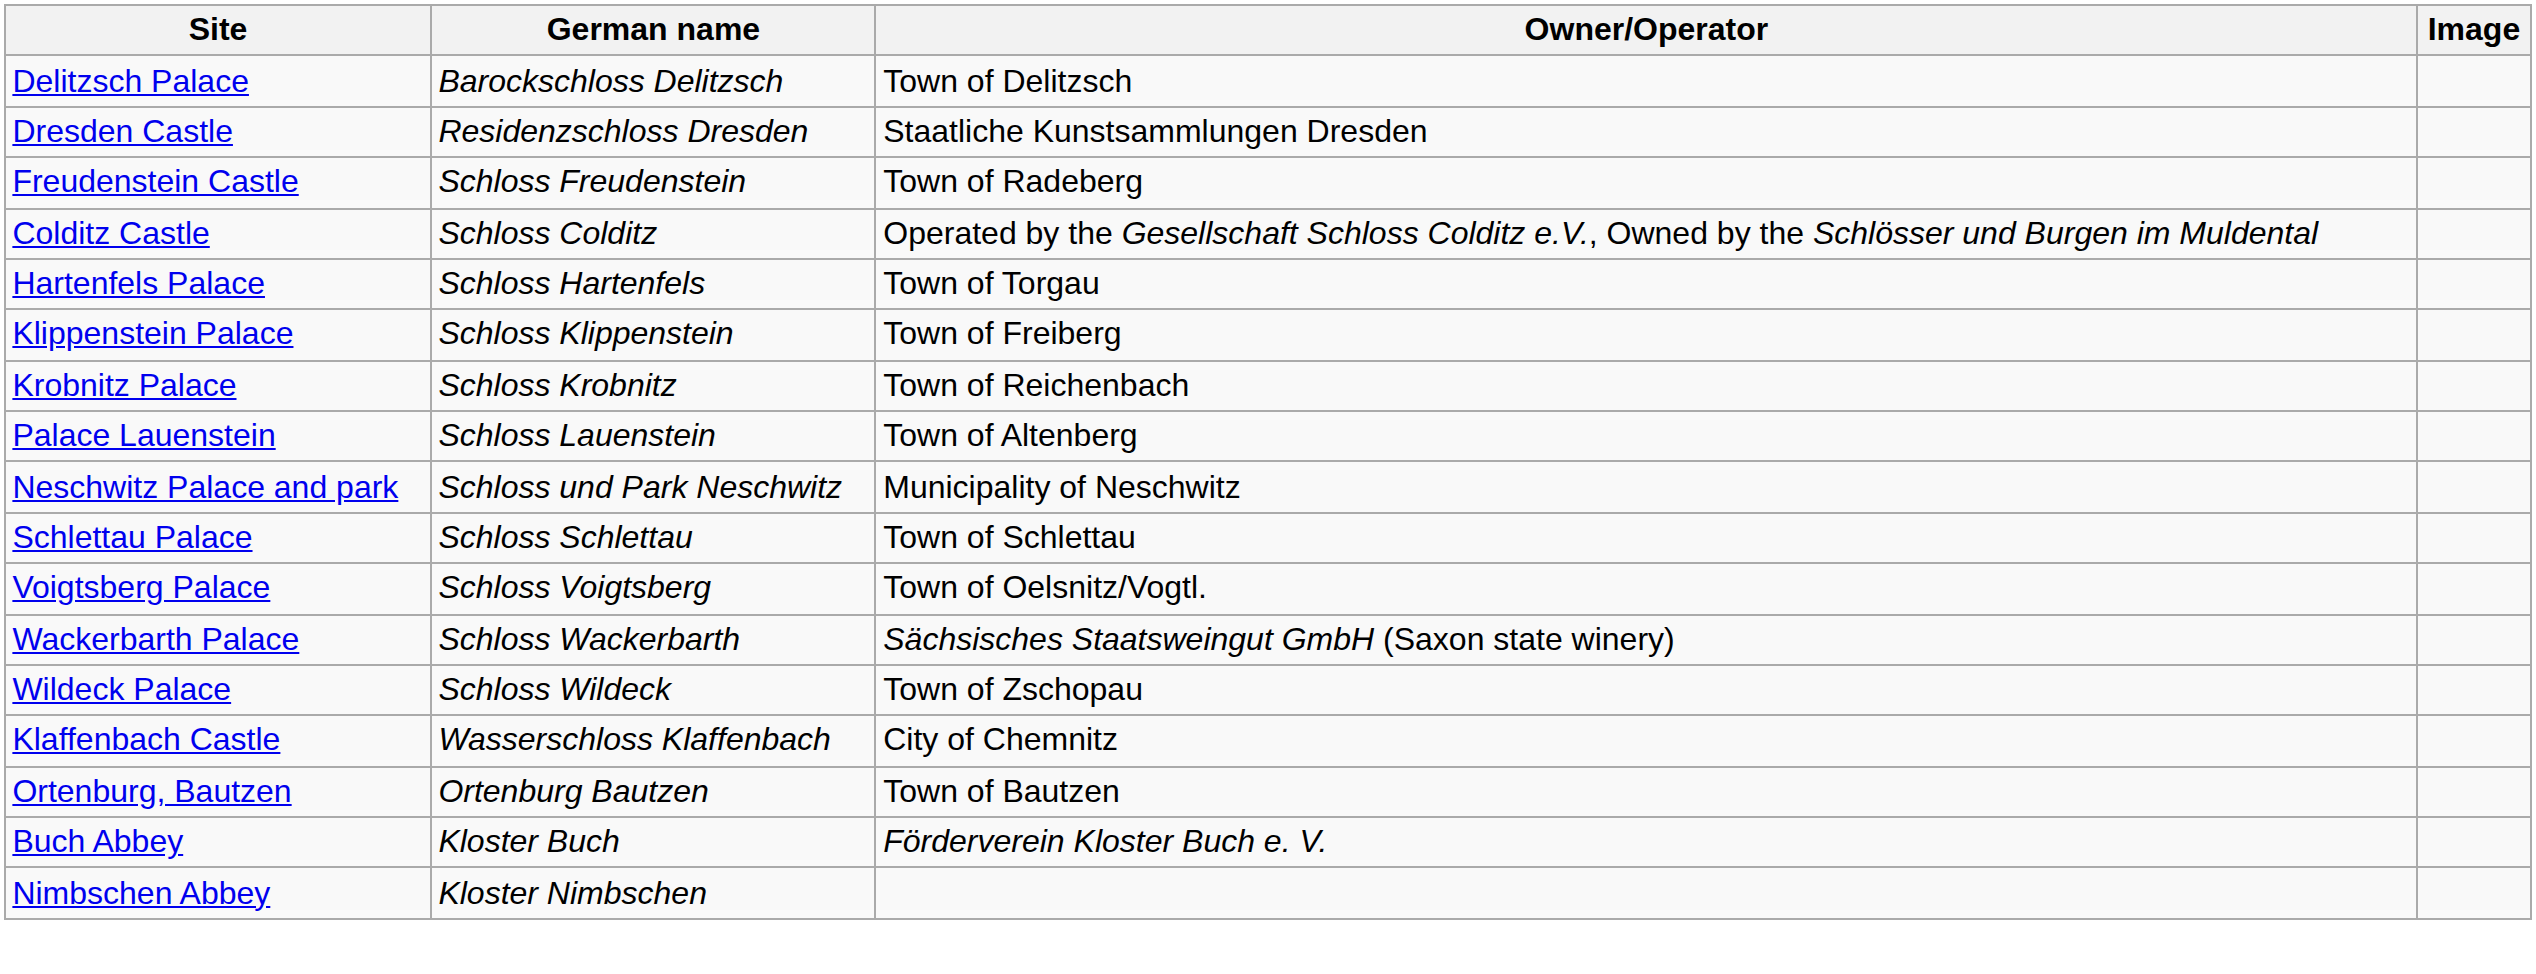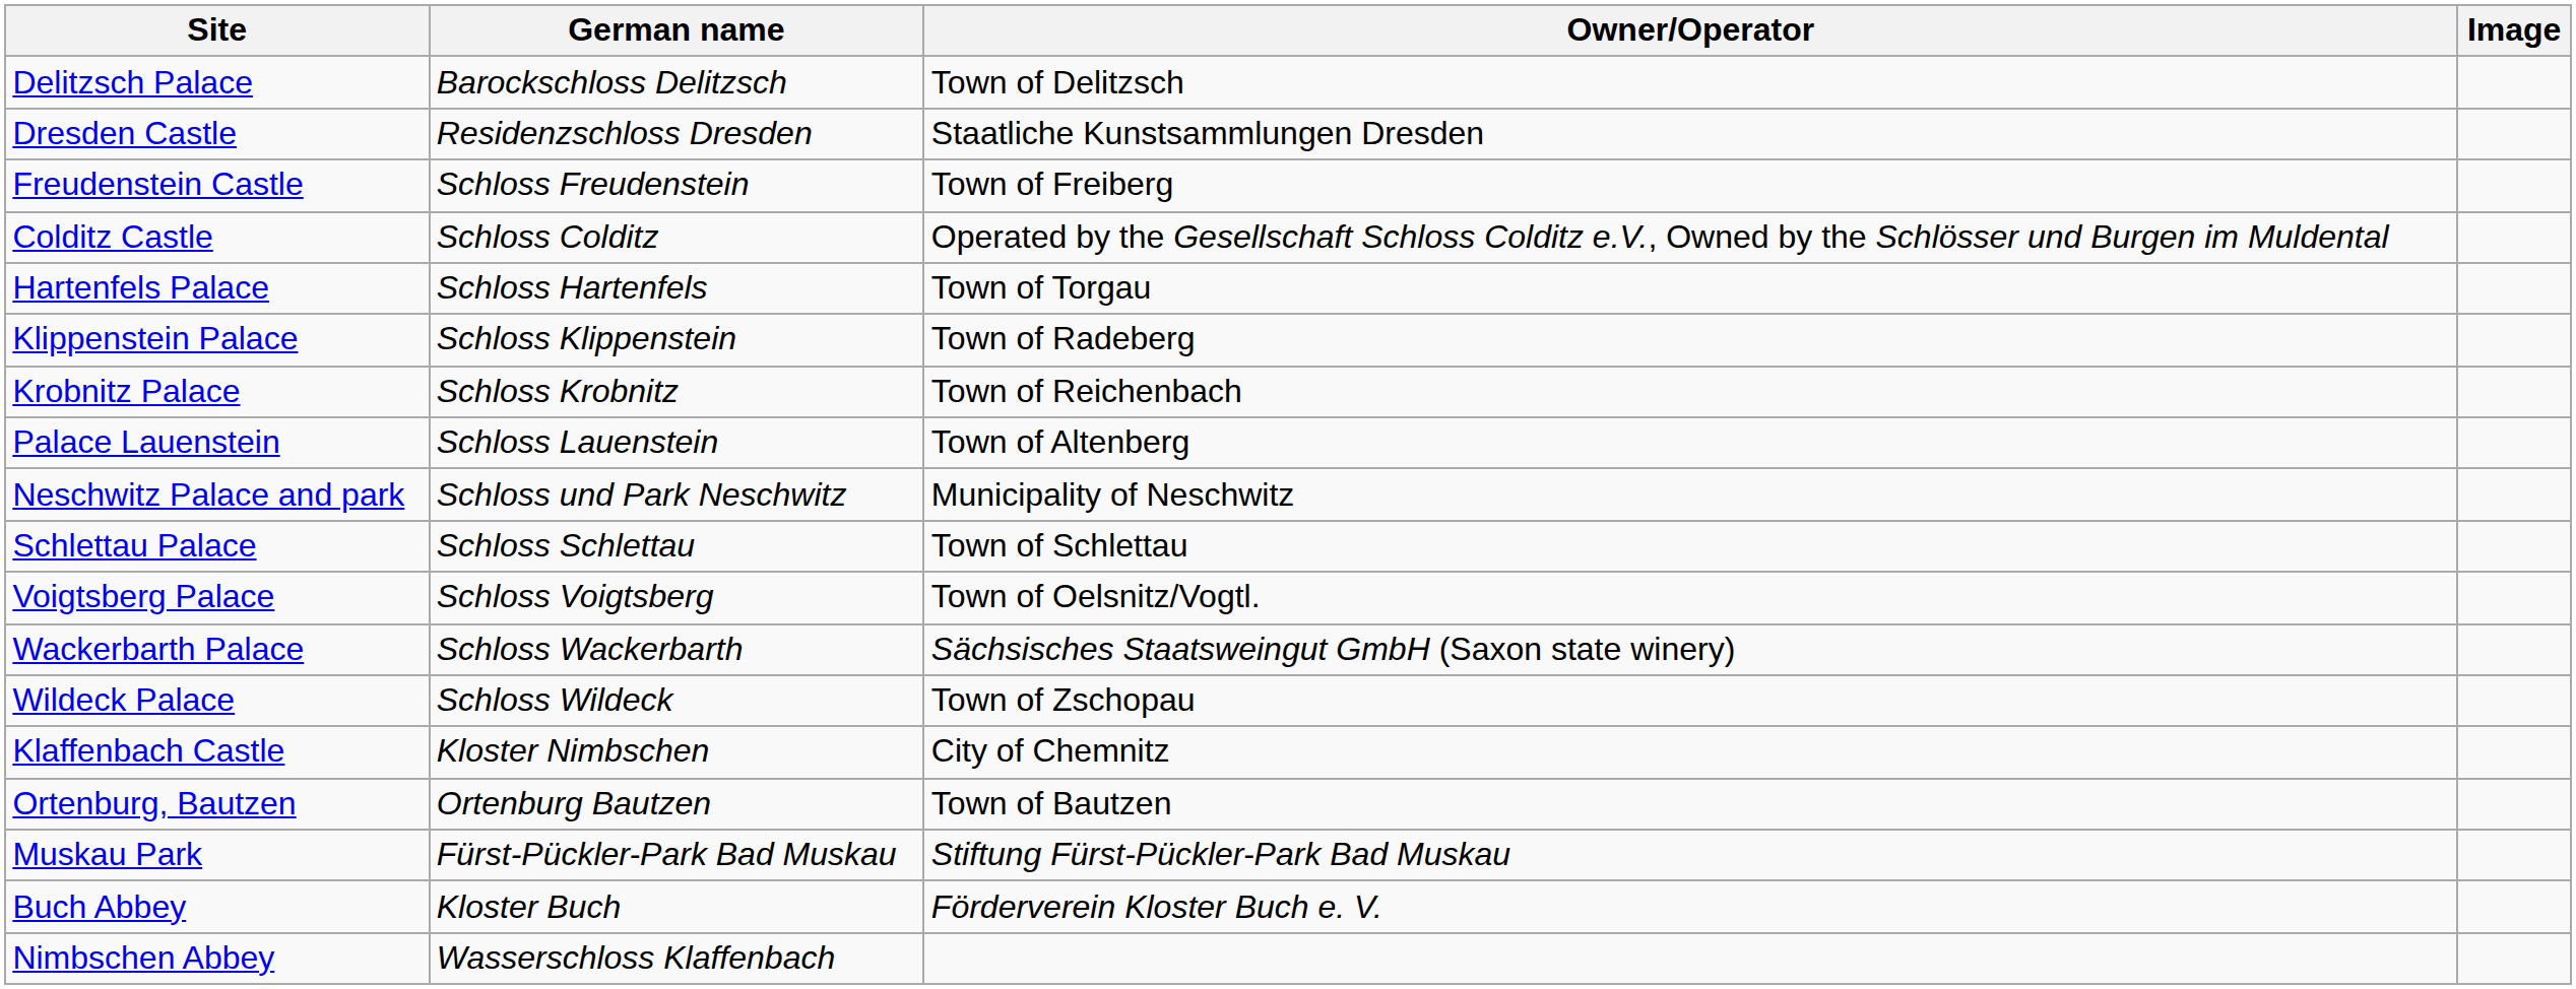Freudenstein Castle | Owner/Operator: Town of Radeberg -> Town of Freiberg
Klippenstein Palace | Owner/Operator: Town of Freiberg -> Town of Radeberg
Klaffenbach Castle | German name: Wasserschloss Klaffenbach -> Kloster Nimbschen
+ row: Muskau Park | Fürst-Pückler-Park Bad Muskau | Stiftung Fürst-Pückler-Park Bad Muskau
Nimbschen Abbey | German name: Kloster Nimbschen -> Wasserschloss Klaffenbach
